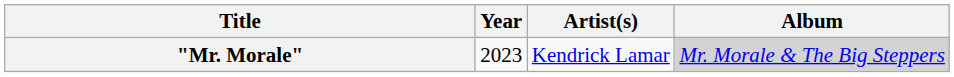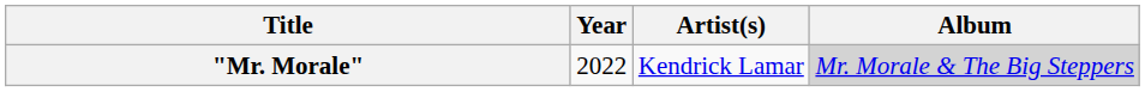"Mr. Morale" | Year: 2023 -> 2022
